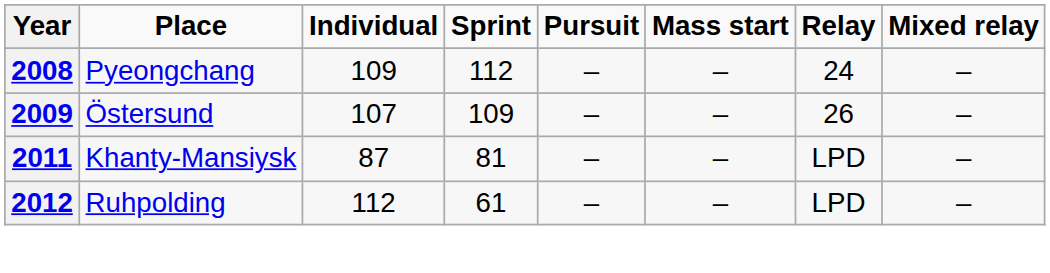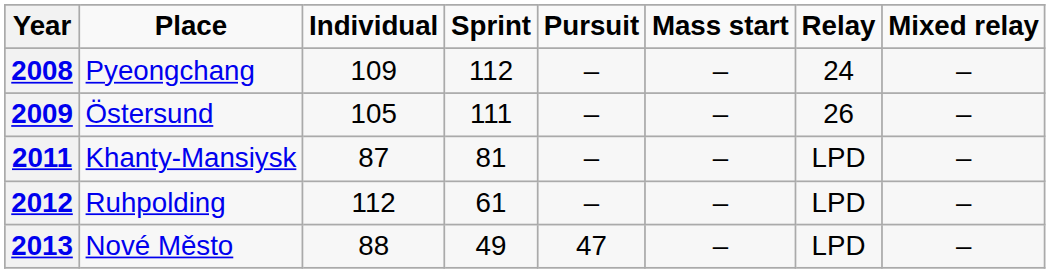2009 | Individual: 107 -> 105
2009 | Sprint: 109 -> 111
+ row: 2013 | Nové Město | 88 | 49 | 47 | – | LPD | –
